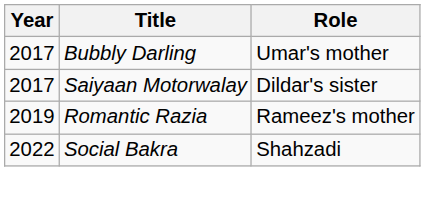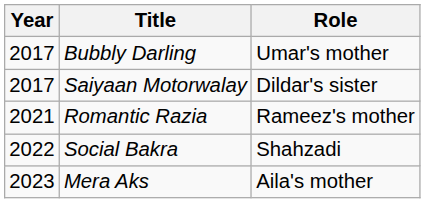Romantic Razia | Year: 2019 -> 2021
+ row: 2023 | Mera Aks | Aila's mother
